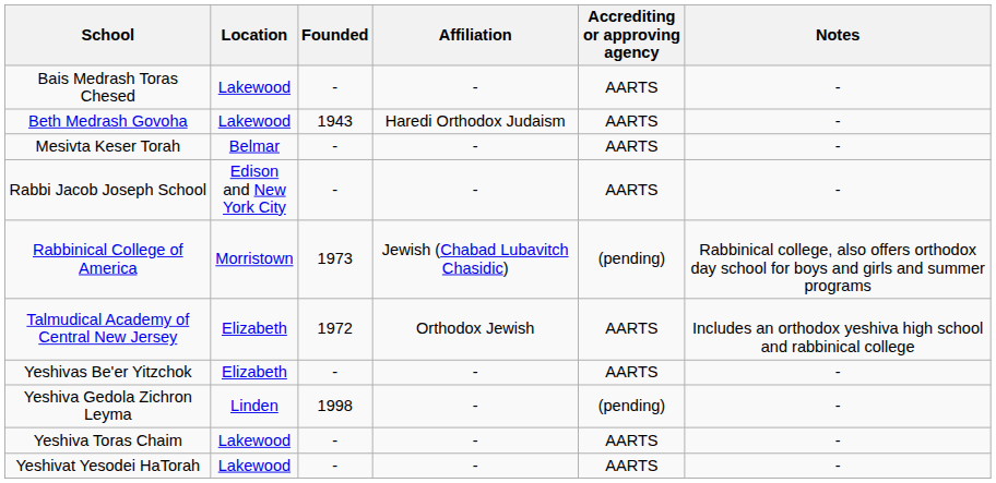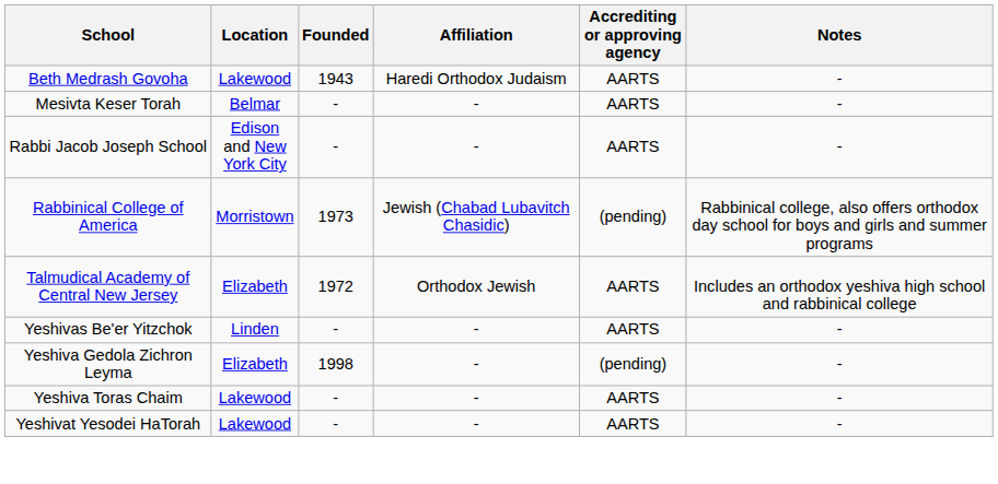- row: Bais Medrash Toras Chesed | Lakewood | - | - | AARTS | -
Yeshivas Be'er Yitzchok | Location: Elizabeth -> Linden
Yeshiva Gedola Zichron Leyma | Location: Linden -> Elizabeth
